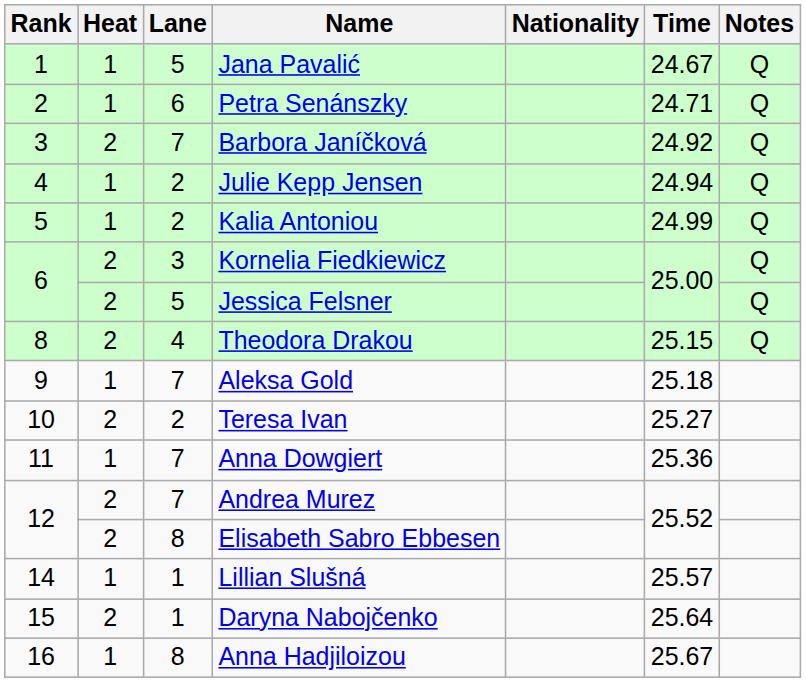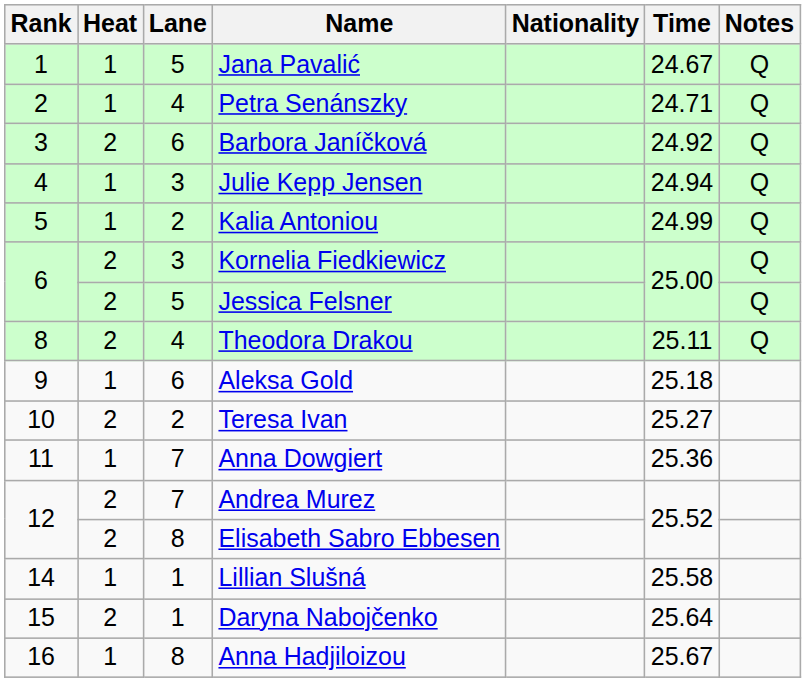Petra Senánszky | Lane: 6 -> 4
Barbora Janíčková | Lane: 7 -> 6
Julie Kepp Jensen | Lane: 2 -> 3
Theodora Drakou | Time: 25.15 -> 25.11
Aleksa Gold | Lane: 7 -> 6
Lillian Slušná | Time: 25.57 -> 25.58
